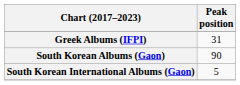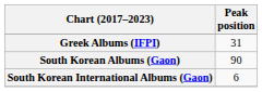South Korean International Albums (Gaon) | Peak position: 5 -> 6
